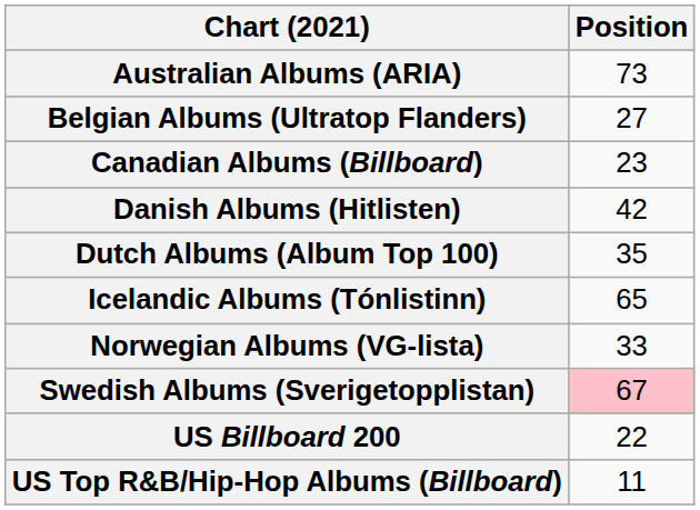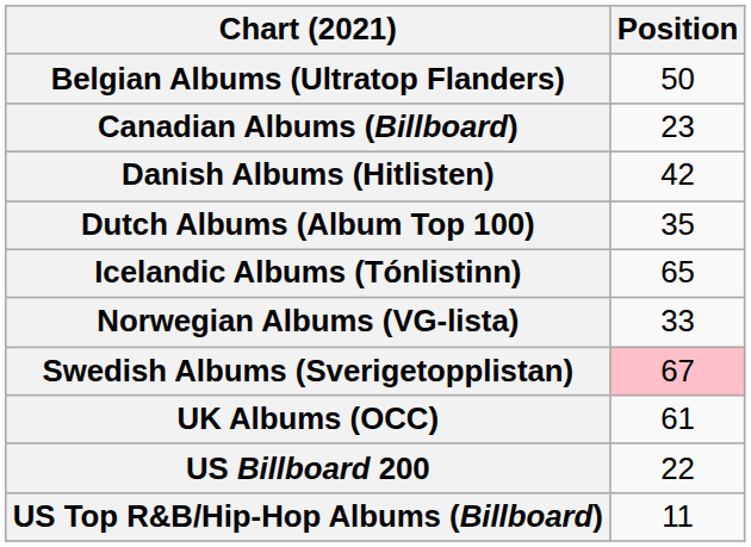- row: Australian Albums (ARIA) | 73
Belgian Albums (Ultratop Flanders) | Position: 27 -> 50
+ row: UK Albums (OCC) | 61
